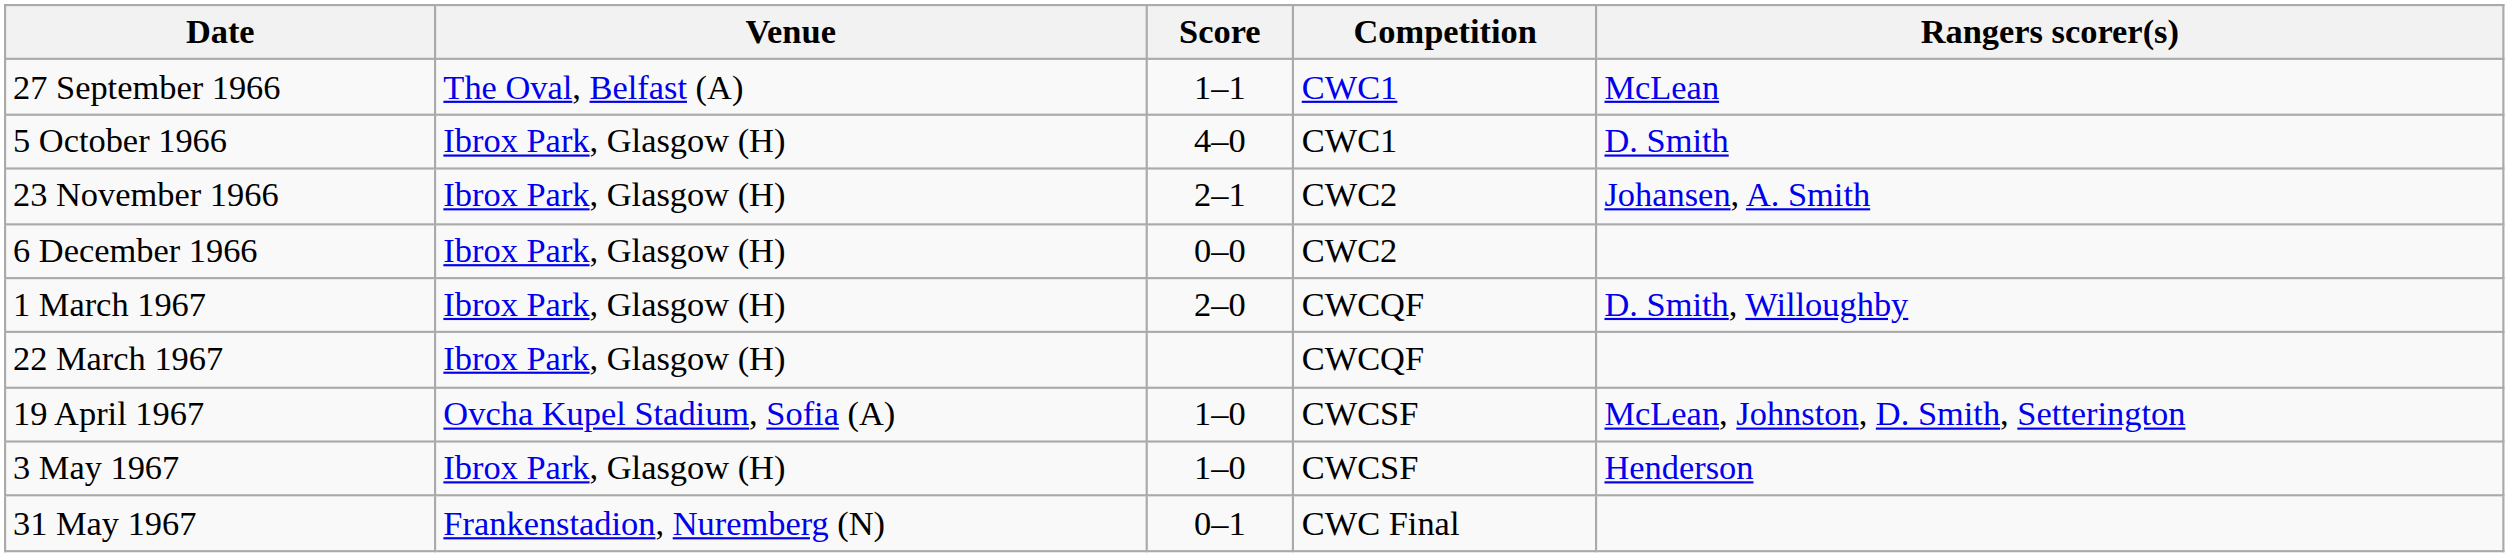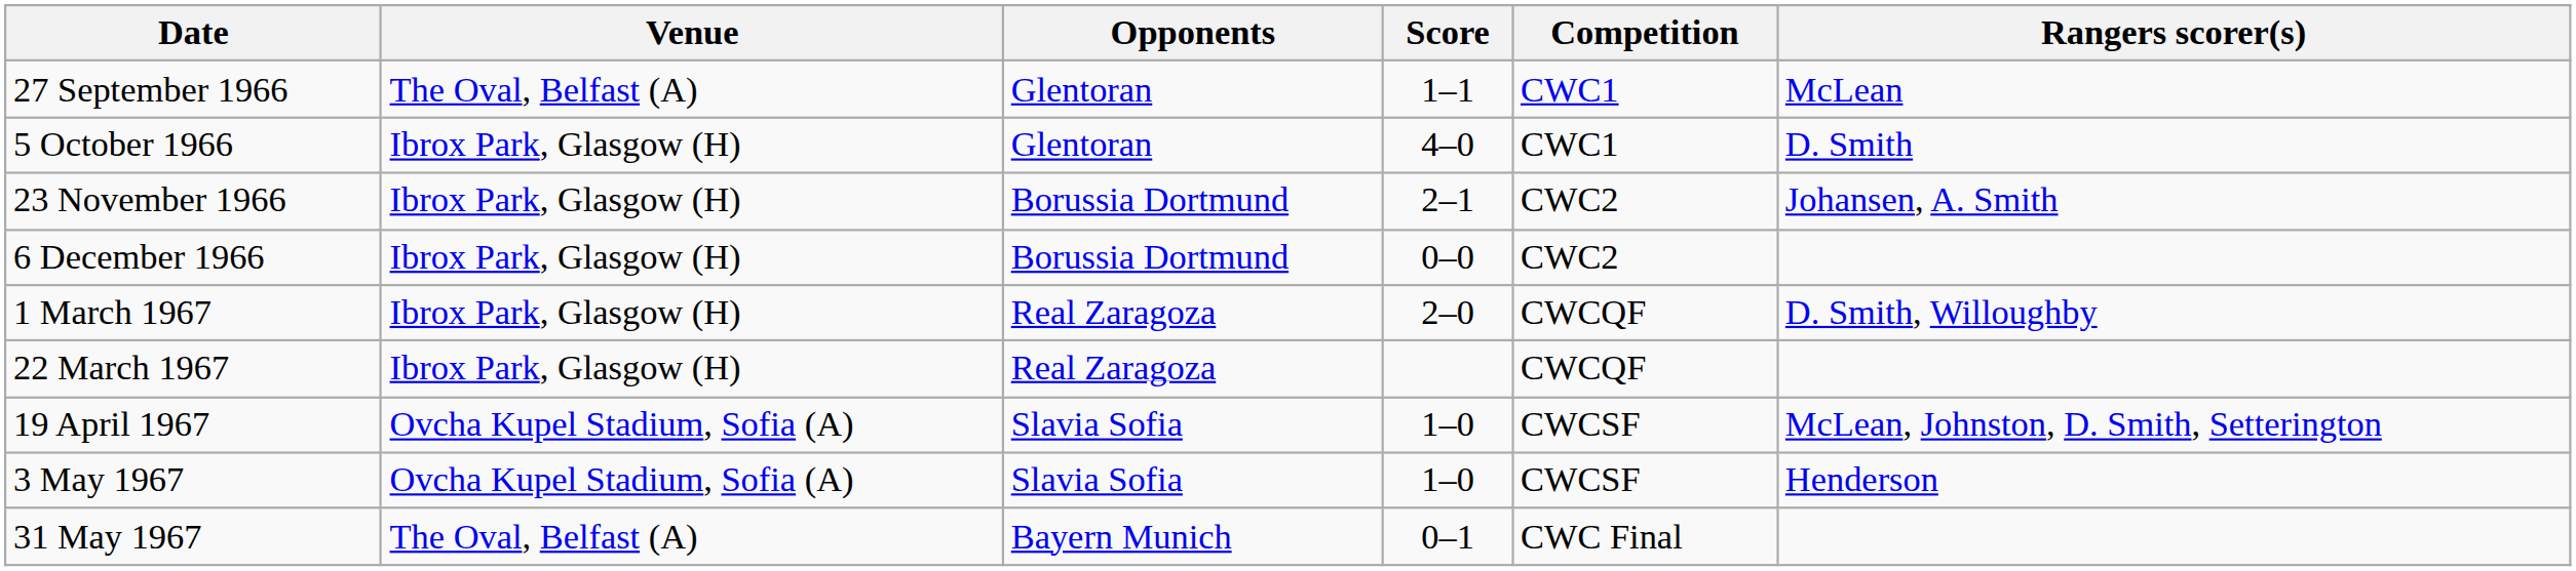+ column: Opponents | Glentoran | Glentoran | Borussia Dortmund | Borussia Dortmund | Real Zaragoza | Real Zaragoza | Slavia Sofia | Slavia Sofia | Bayern Munich
3 May 1967 | Venue: Ibrox Park, Glasgow (H) -> Ovcha Kupel Stadium, Sofia (A)
31 May 1967 | Venue: Frankenstadion, Nuremberg (N) -> The Oval, Belfast (A)
